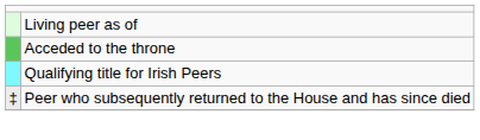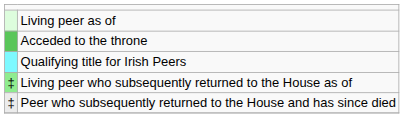+ row: ‡ | Living peer who subsequently returned to the House as of
